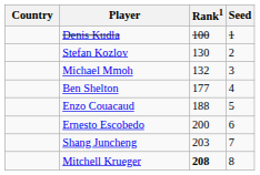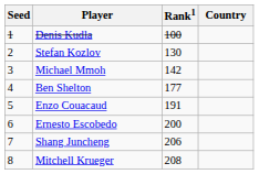columns swapped: Country <-> Seed
Michael Mmoh | Rank1: 132 -> 142
Enzo Couacaud | Rank1: 188 -> 191
Shang Juncheng | Rank1: 203 -> 206
Mitchell Krueger | Rank1: bold -> normal
